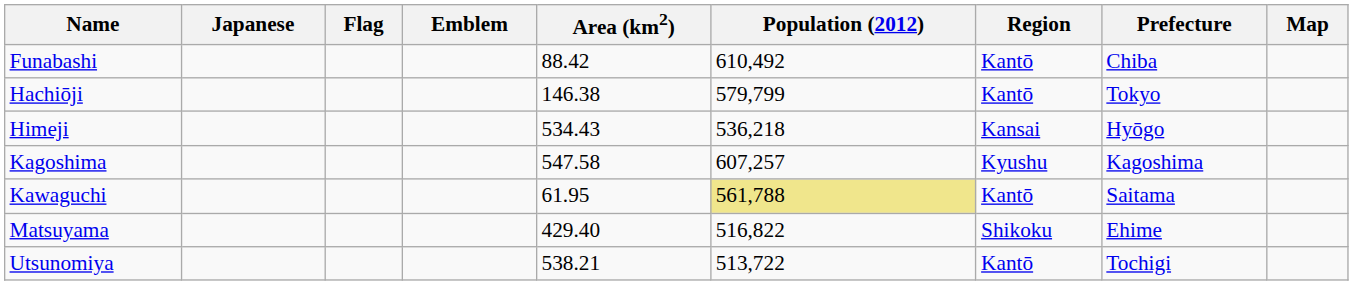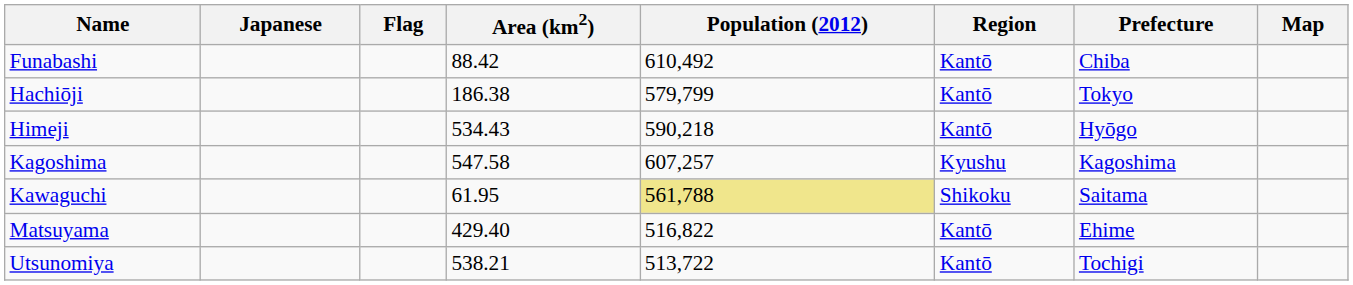- column: Emblem
Hachiōji | Area (km2): 146.38 -> 186.38
Himeji | Population (2012): 536,218 -> 590,218
Himeji | Region: Kansai -> Kantō
Kawaguchi | Region: Kantō -> Shikoku
Matsuyama | Region: Shikoku -> Kantō
